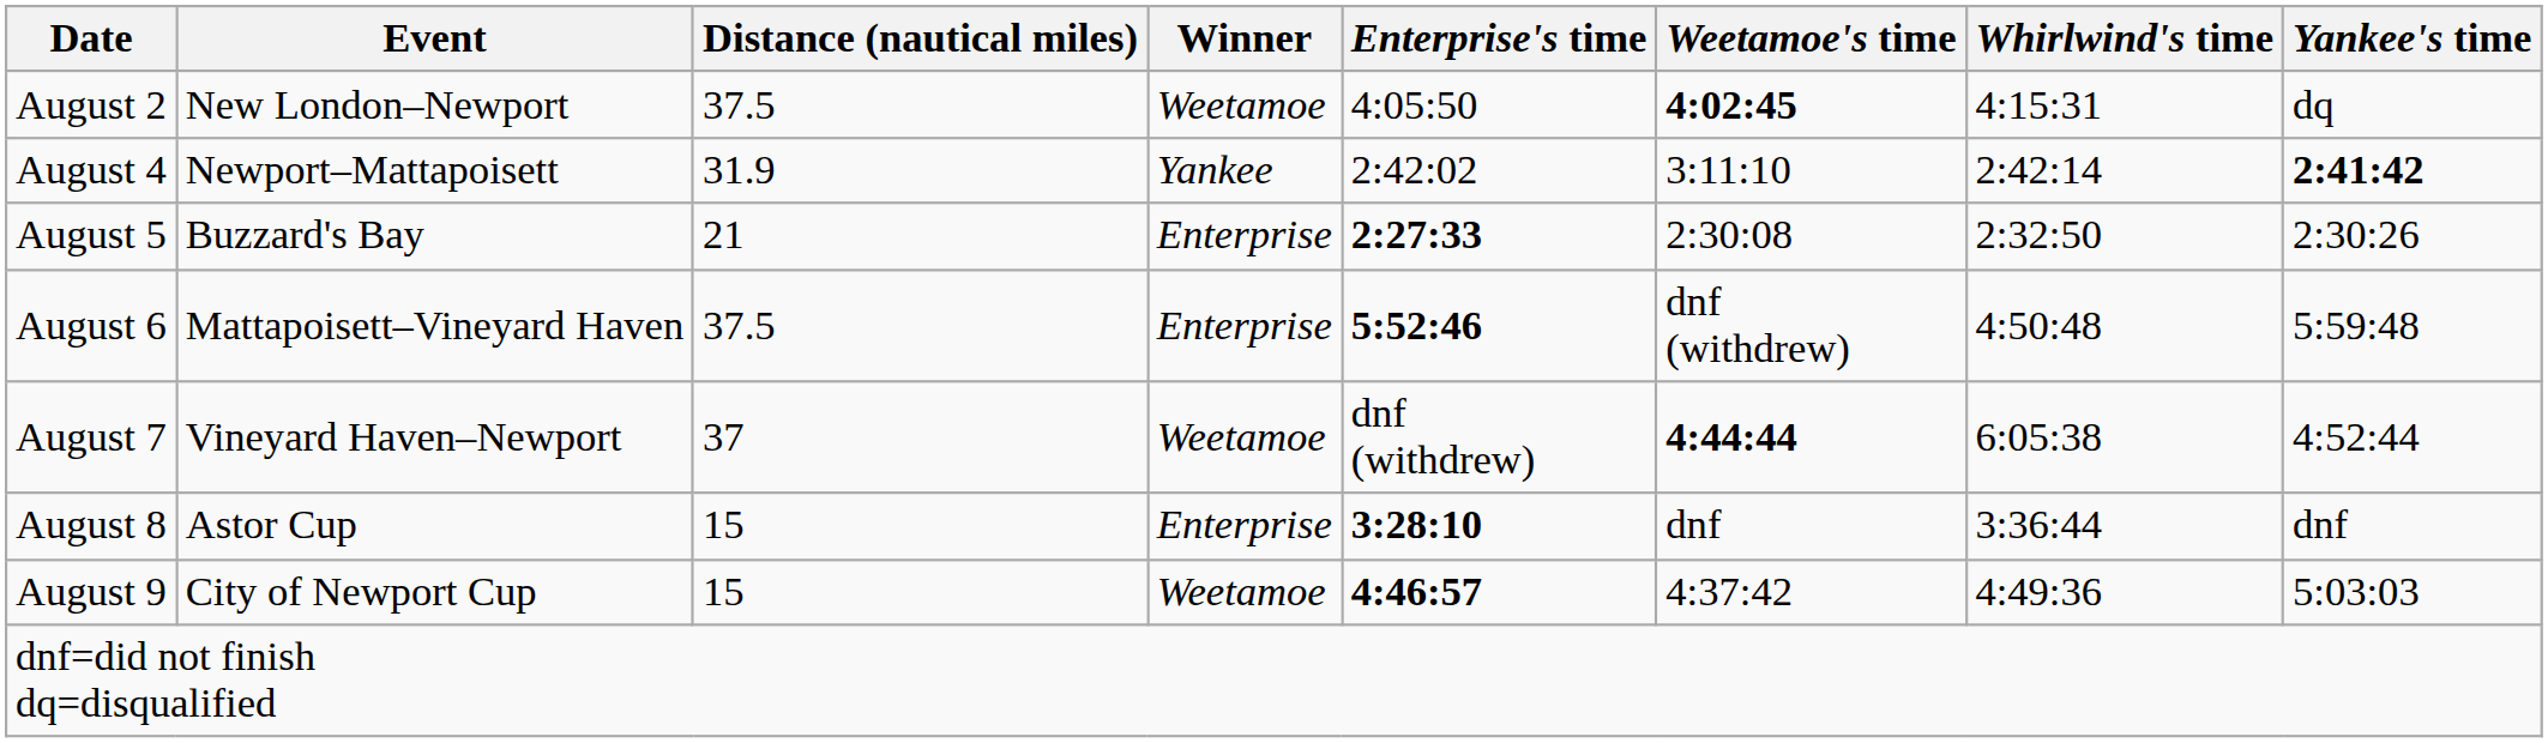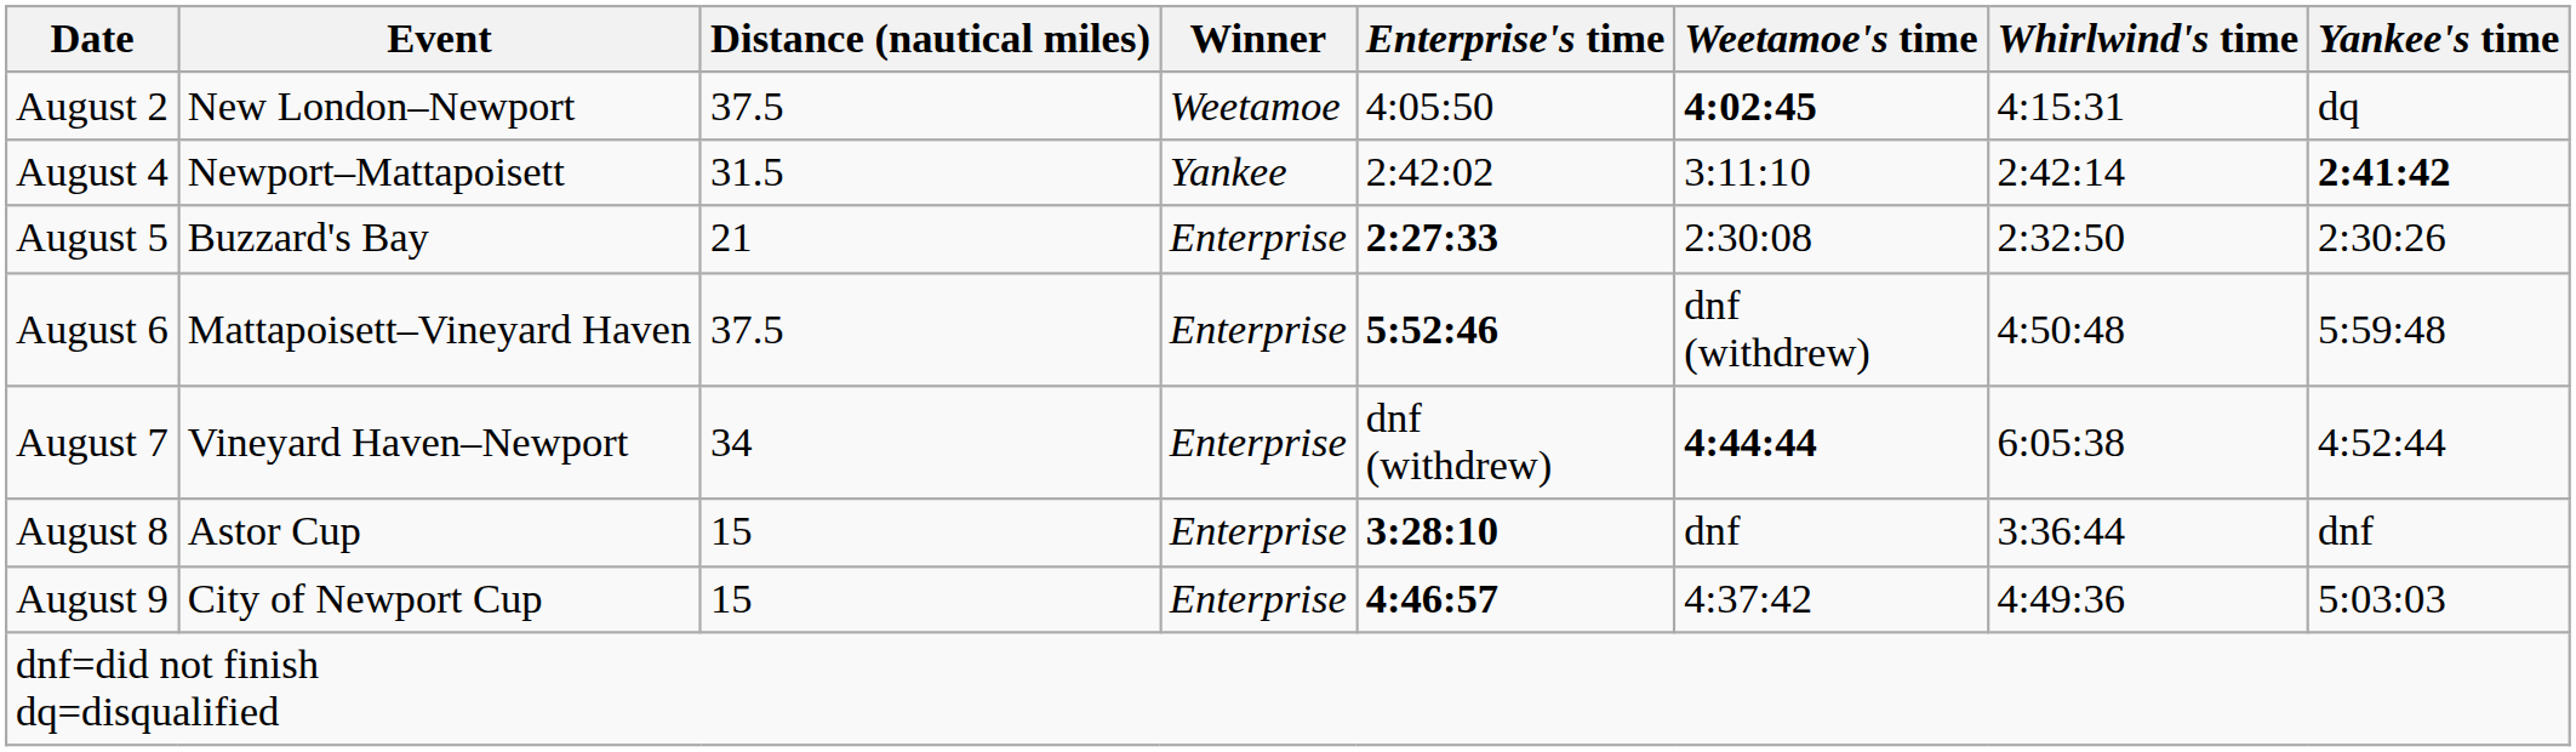August 4 | Distance (nautical miles): 31.9 -> 31.5
August 7 | Distance (nautical miles): 37 -> 34
August 7 | Winner: Weetamoe -> Enterprise
August 9 | Winner: Weetamoe -> Enterprise
